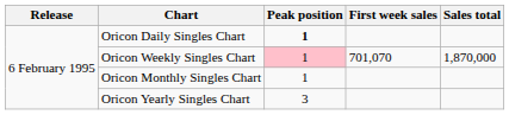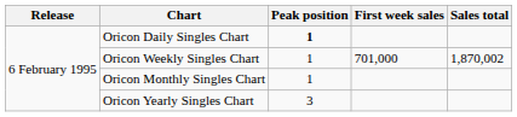Oricon Weekly Singles Chart | Peak position: pink background -> no background
Oricon Weekly Singles Chart | First week sales: 701,070 -> 701,000
Oricon Weekly Singles Chart | Sales total: 1,870,000 -> 1,870,002
